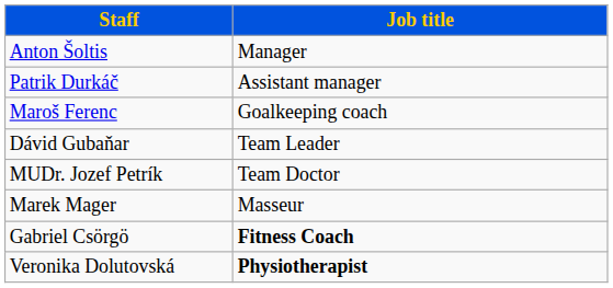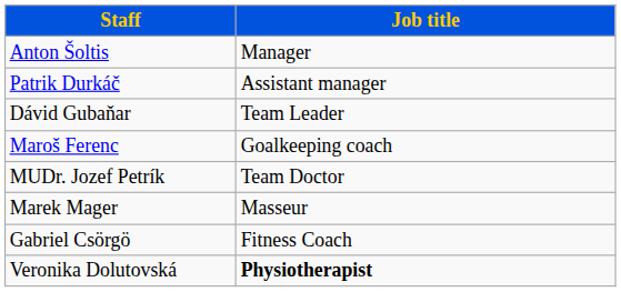rows swapped: Maroš Ferenc <-> Dávid Gubaňar
Gabriel Csörgö | Job title: bold -> normal
